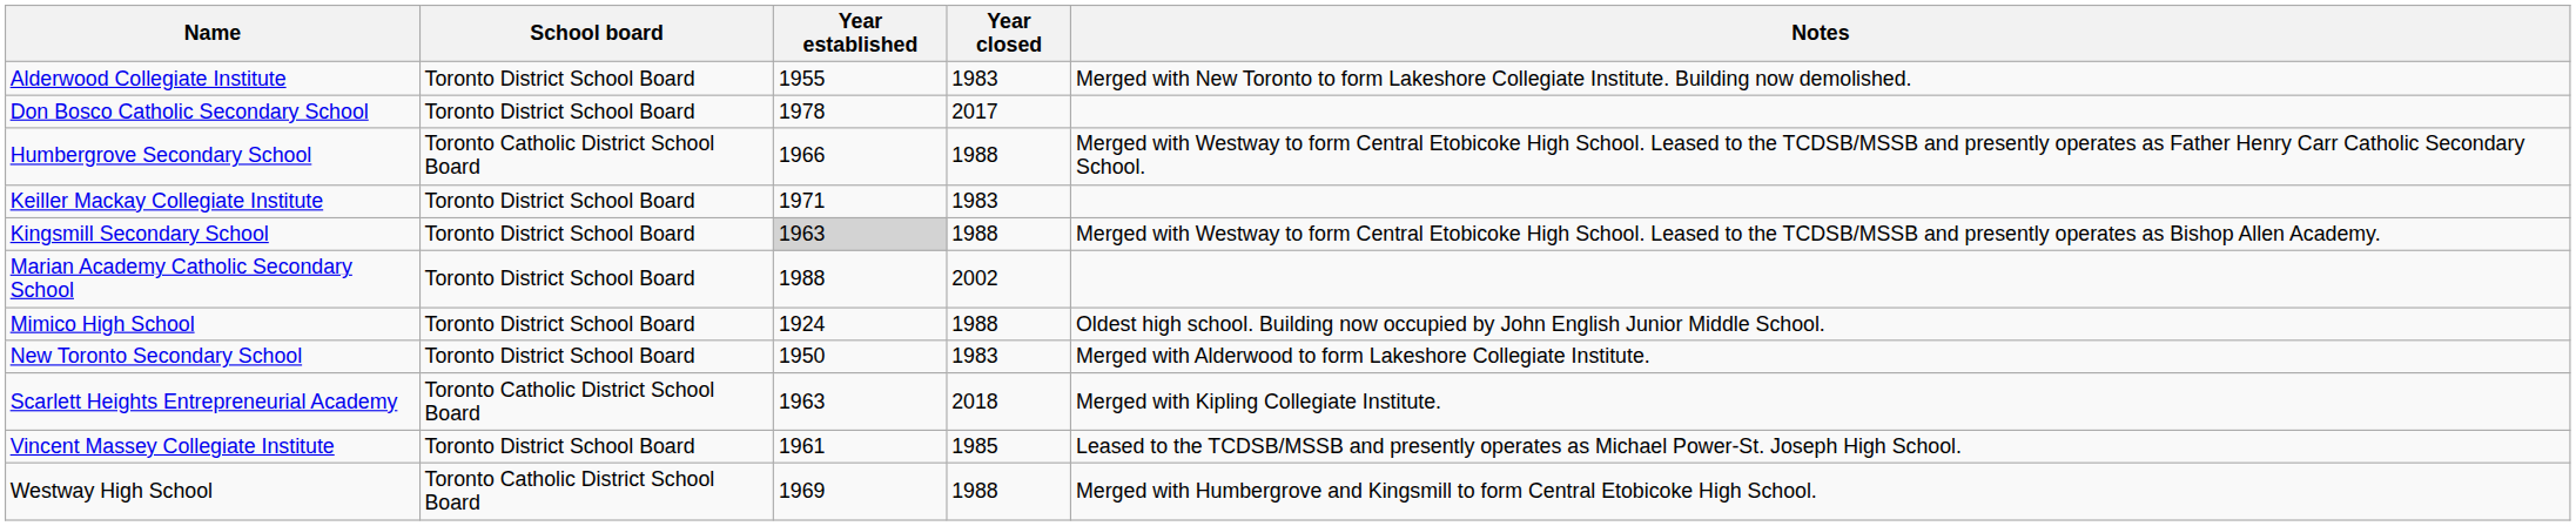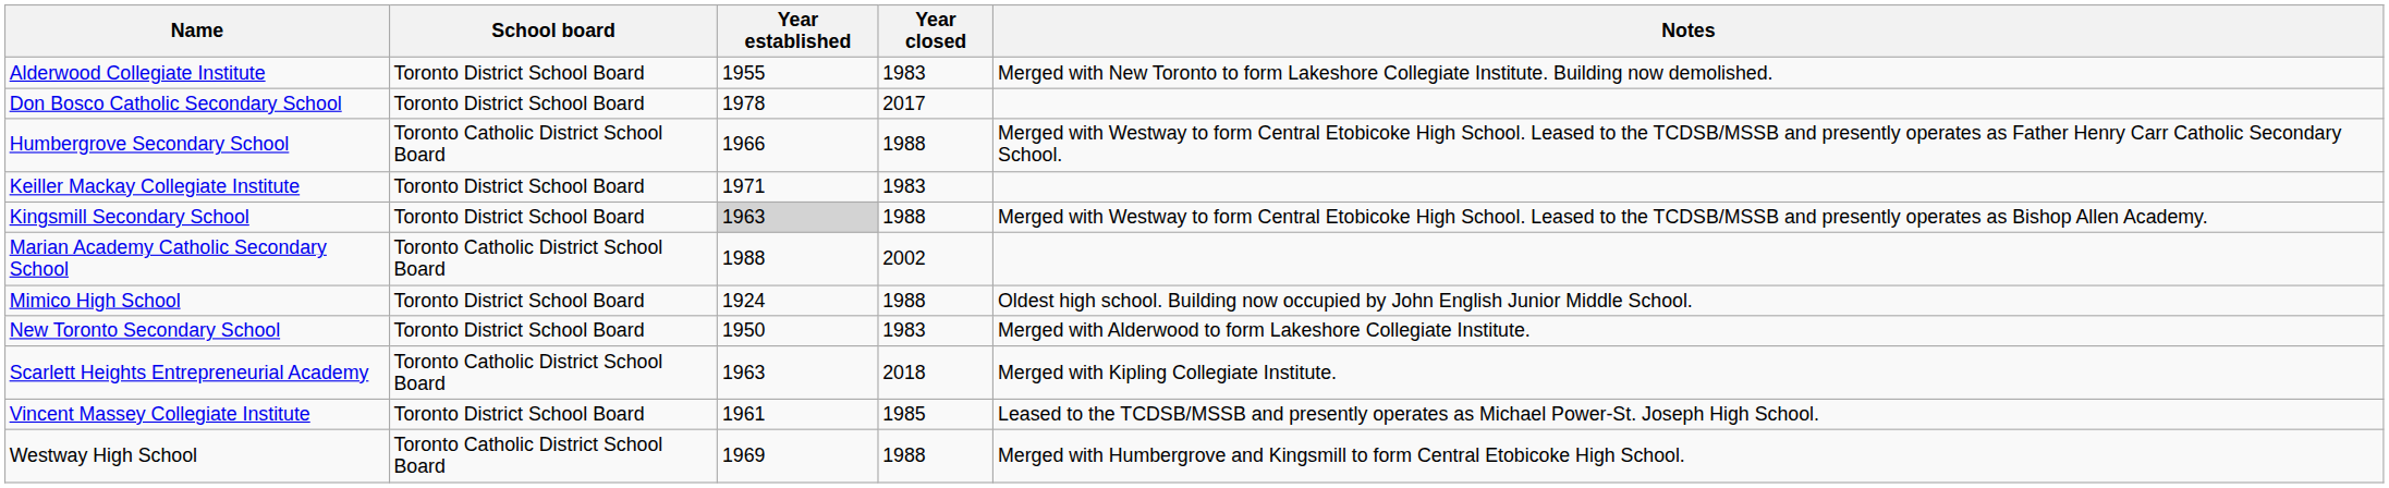Marian Academy Catholic Secondary School | School board: Toronto District School Board -> Toronto Catholic District School Board
